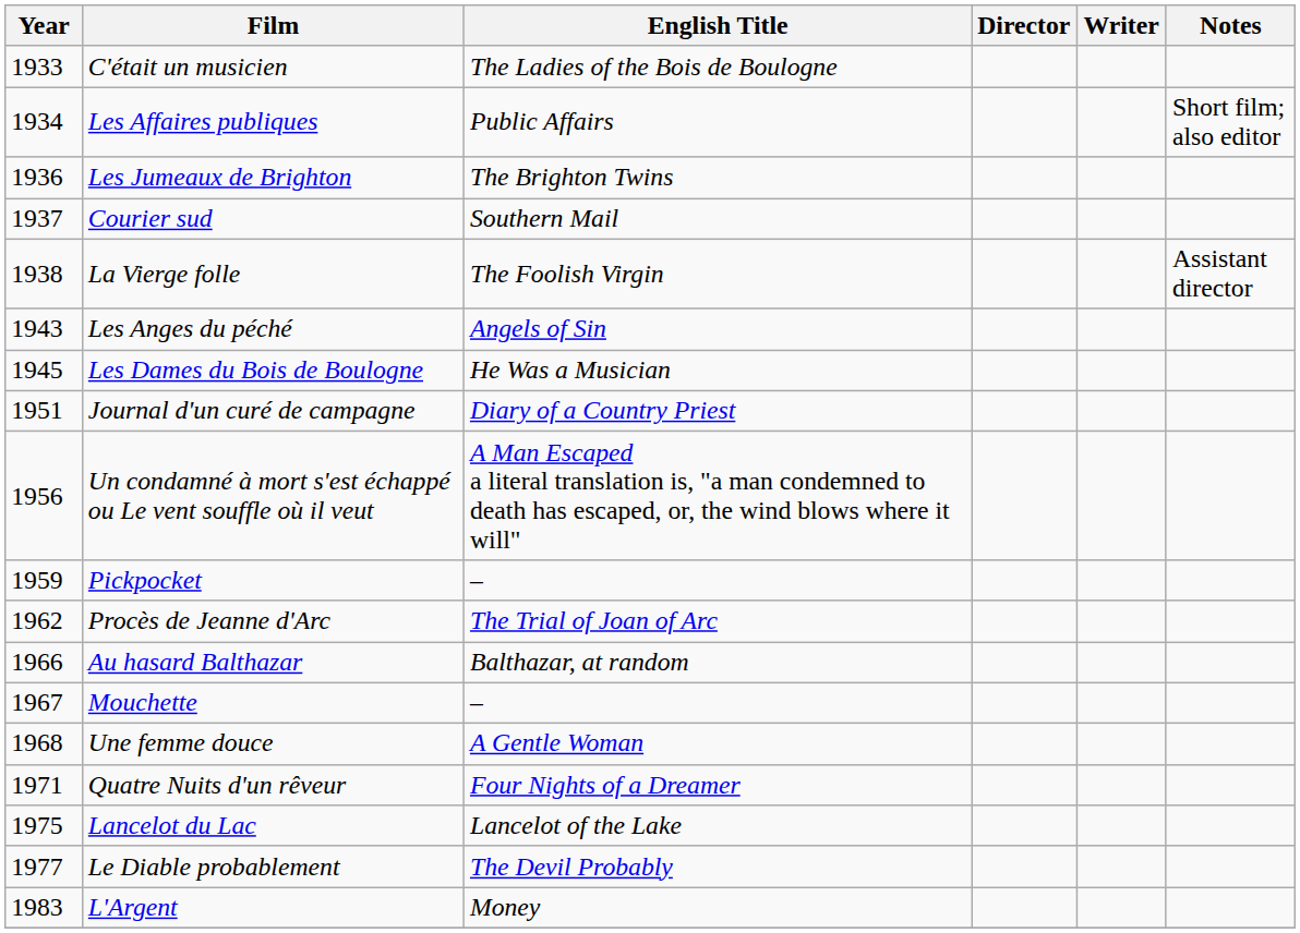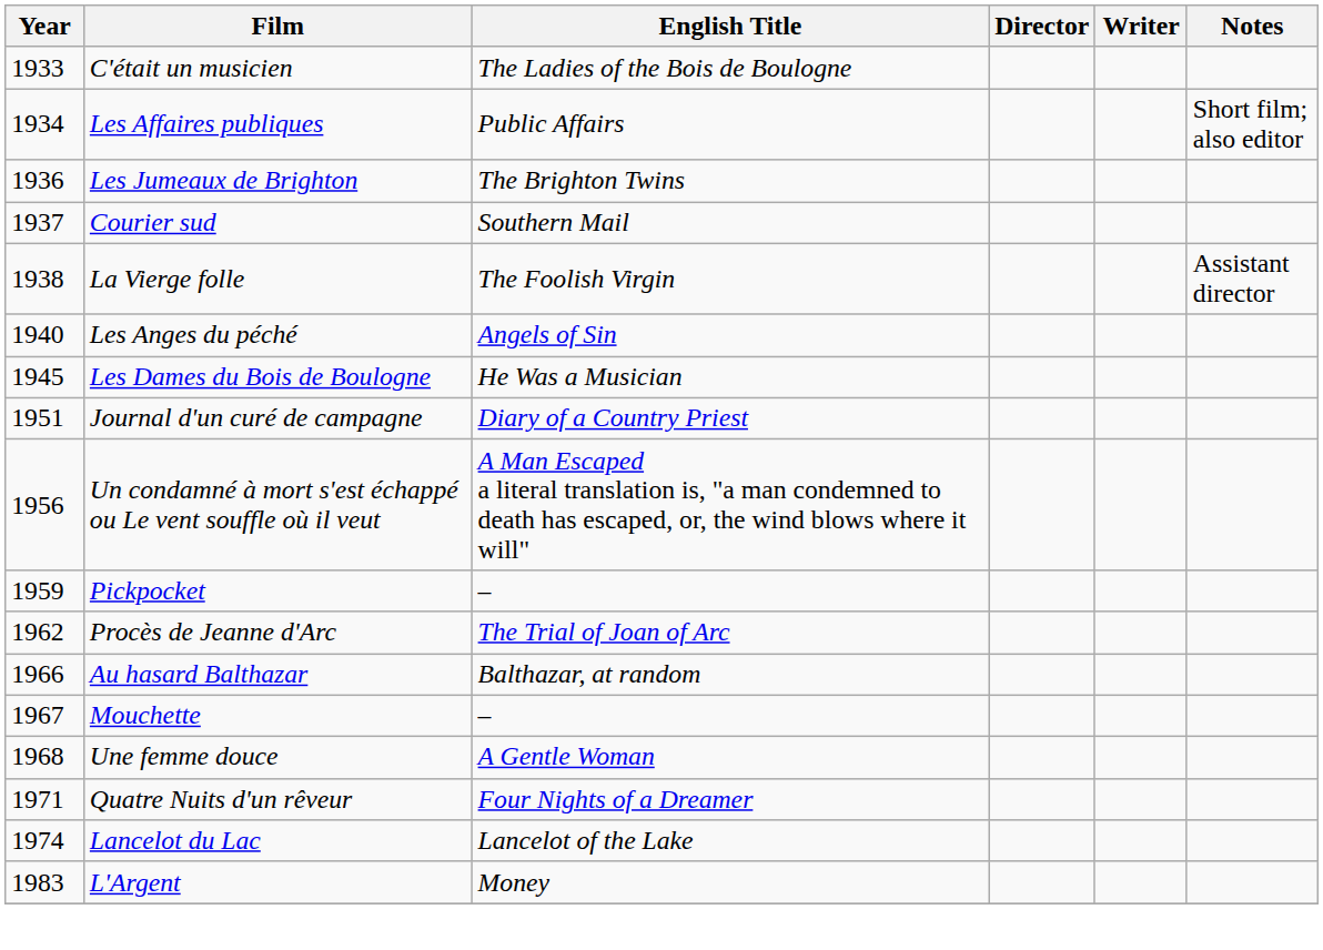Les Anges du péché | Year: 1943 -> 1940
Lancelot du Lac | Year: 1975 -> 1974
- row: 1977 | Le Diable probablement | The Devil Probably
